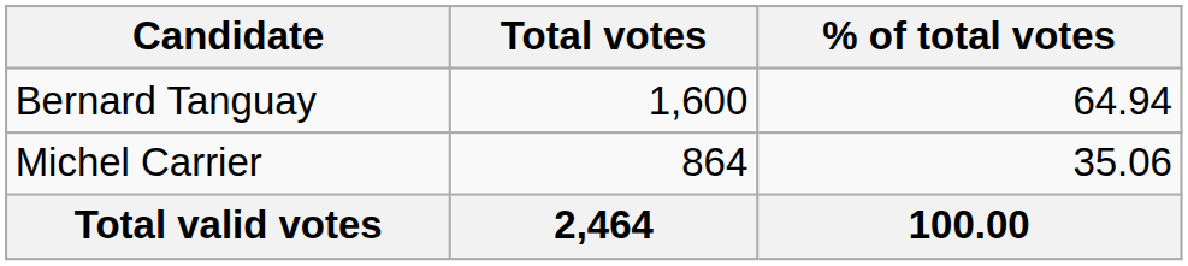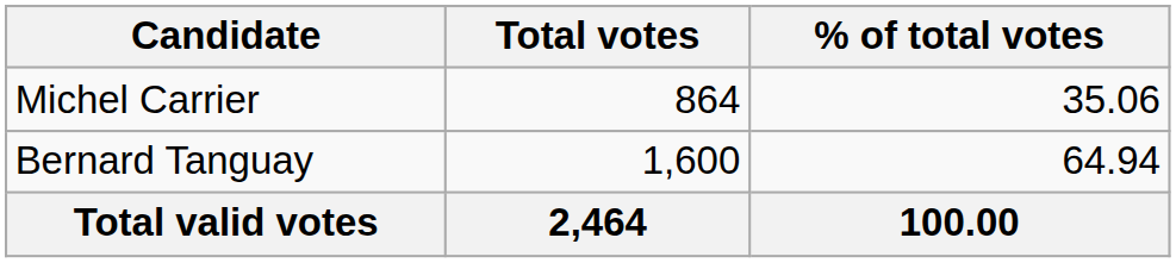rows swapped: Bernard Tanguay <-> Michel Carrier
